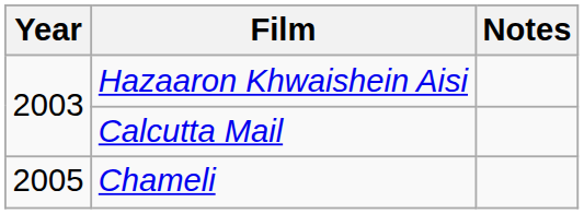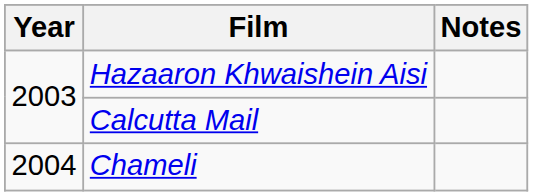Chameli | Year: 2005 -> 2004
